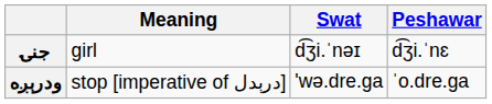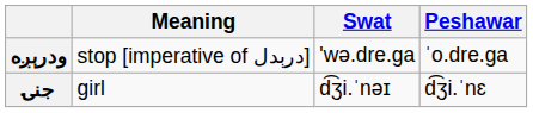rows swapped: ودرېږه <-> جنۍ
